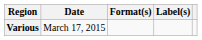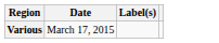- column: Format(s)
